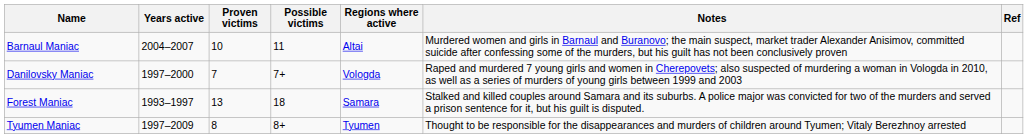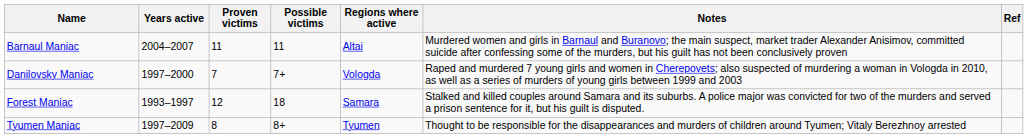Barnaul Maniac | Proven victims: 10 -> 11
Forest Maniac | Proven victims: 13 -> 12
